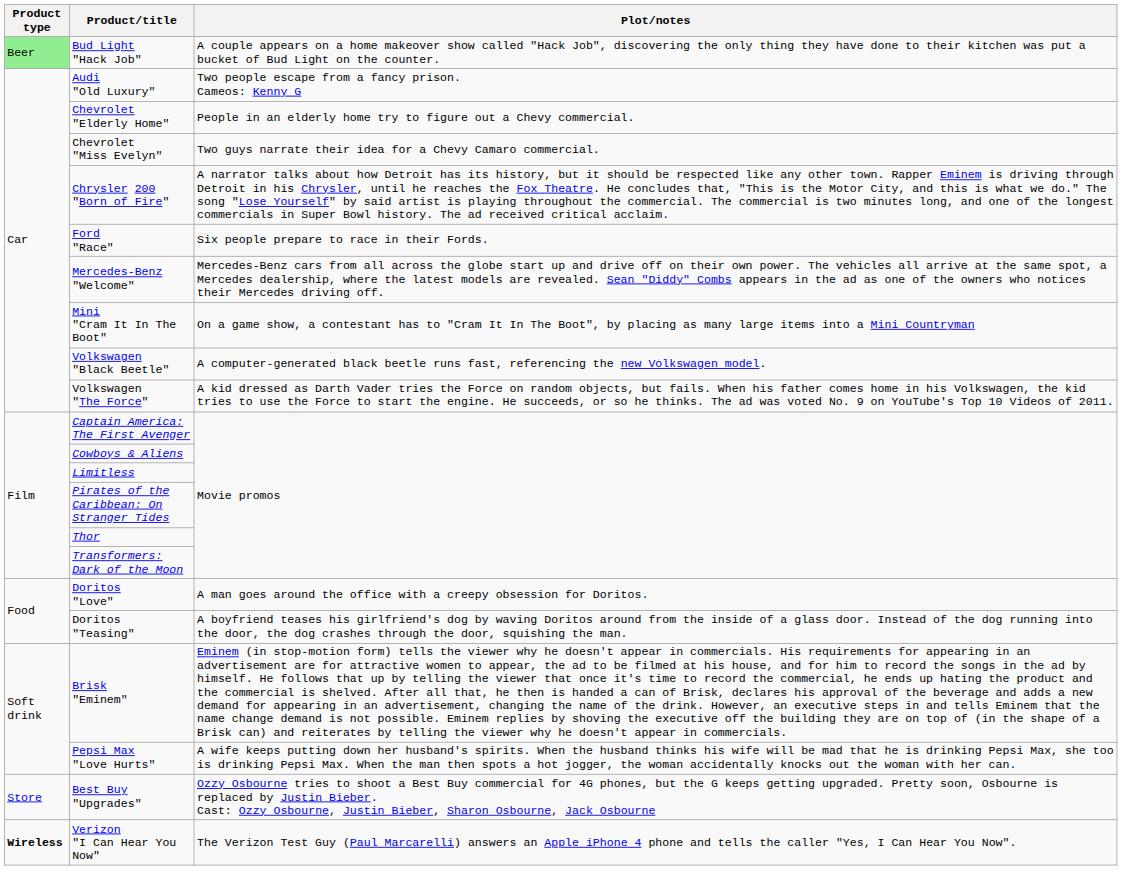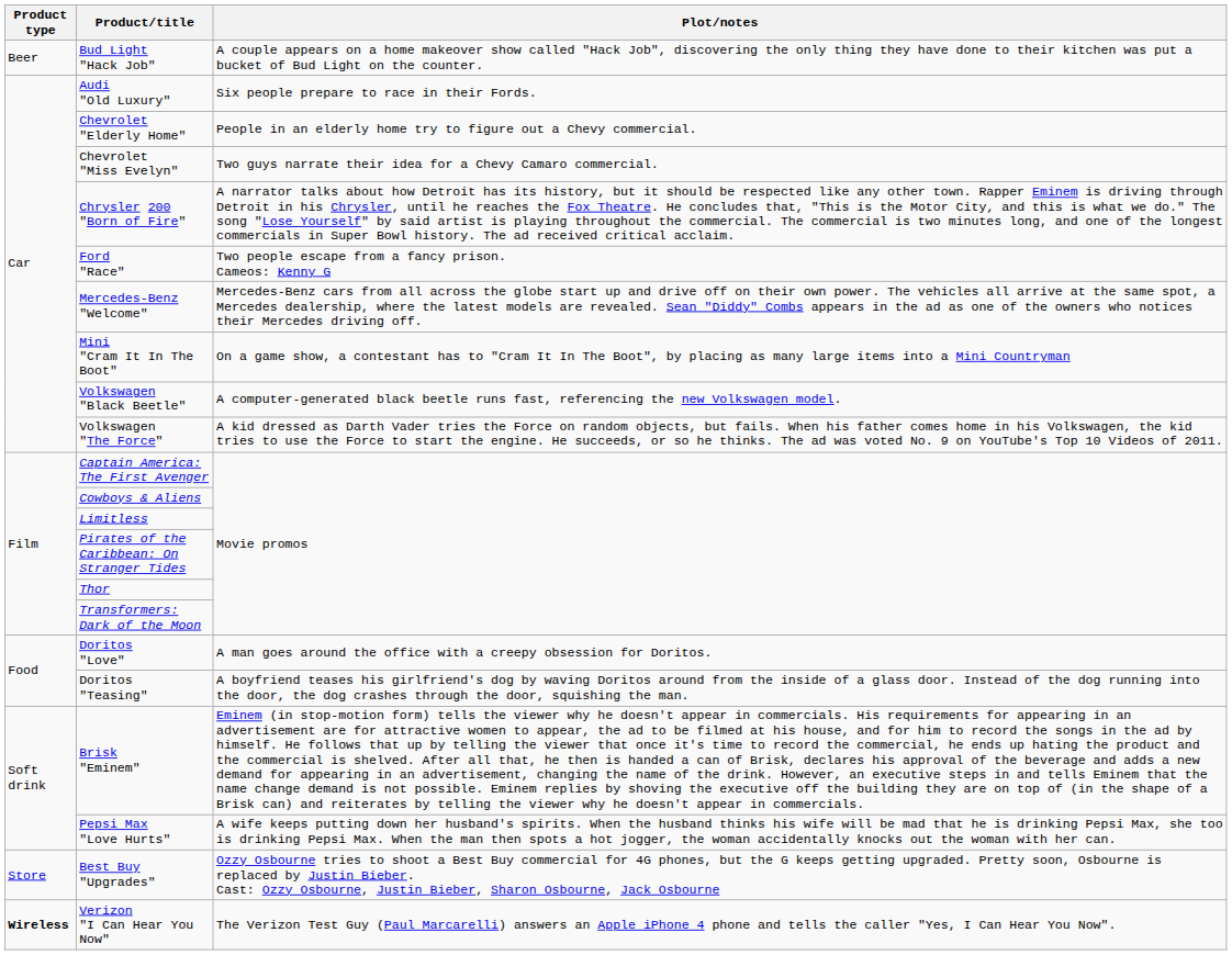Bud Light "Hack Job" | Product type: lightgreen background -> no background
Audi "Old Luxury" | Plot/notes: Two people escape from a fancy prison. Cameos: Kenny G -> Six people prepare to race in their Fords.
Ford "Race" | Plot/notes: Six people prepare to race in their Fords. -> Two people escape from a fancy prison. Cameos: Kenny G
